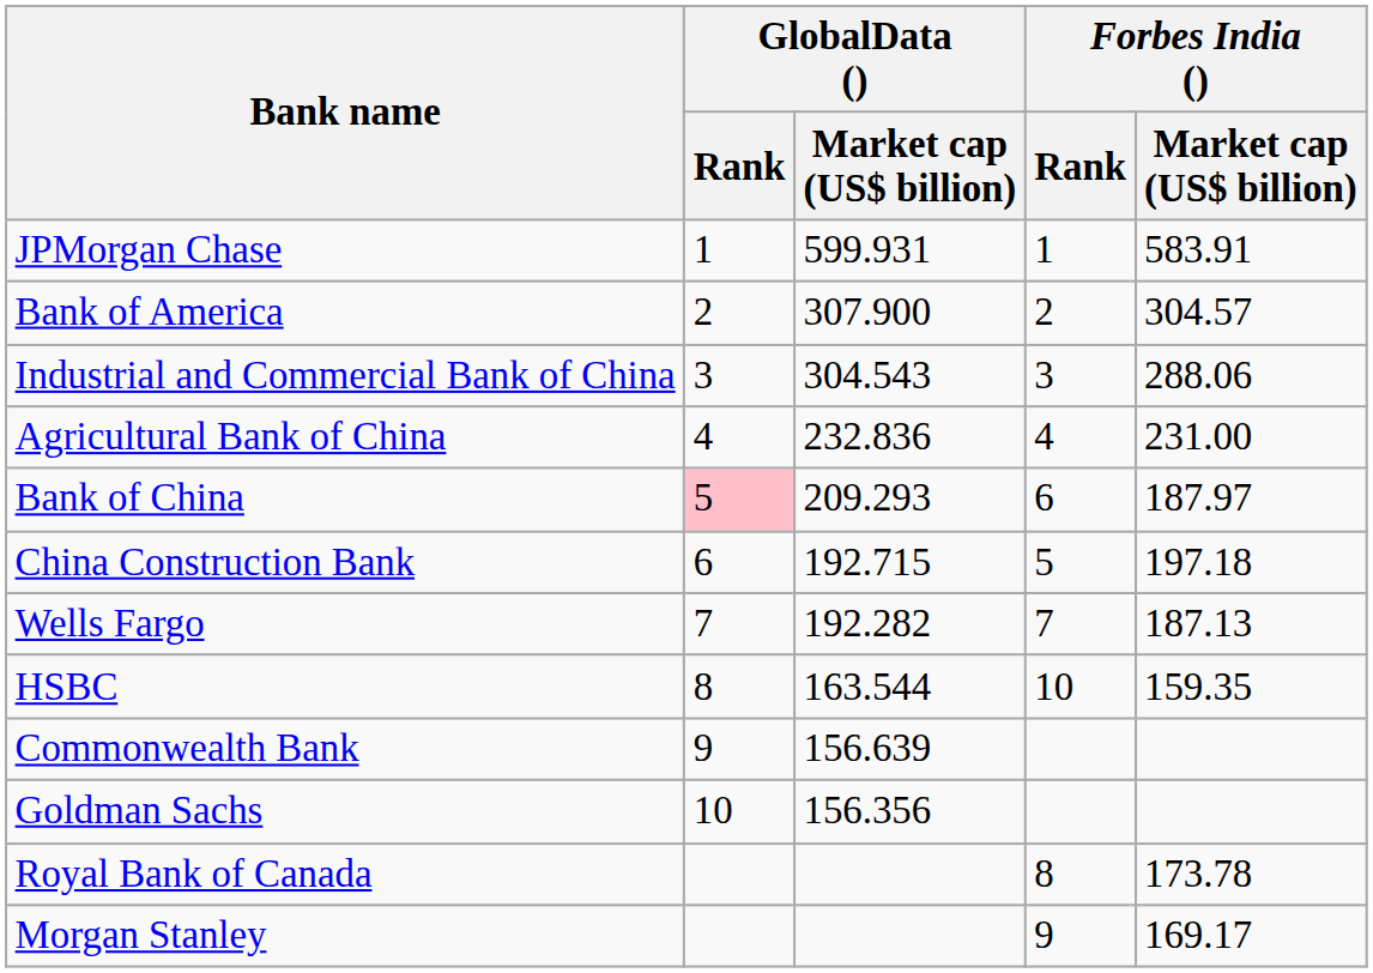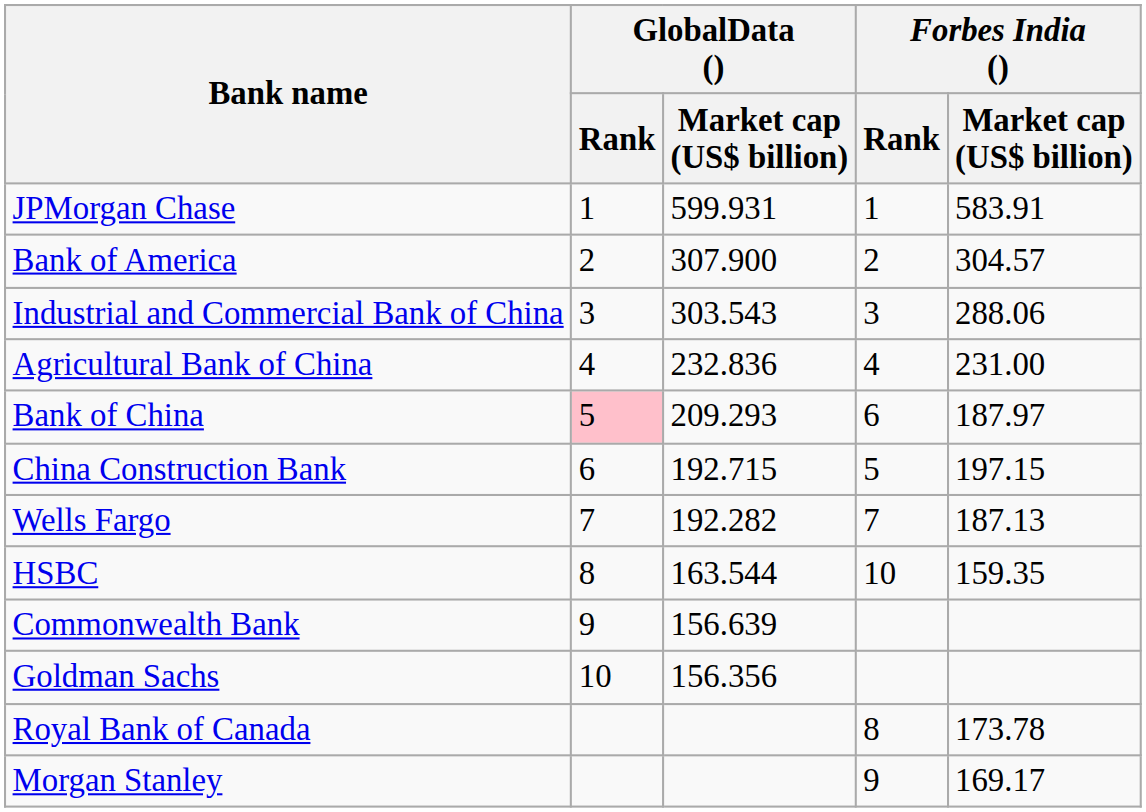Industrial and Commercial Bank of China | GlobalData () / Market cap (US$ billion): 304.543 -> 303.543
China Construction Bank | Forbes India () / Market cap (US$ billion): 197.18 -> 197.15
